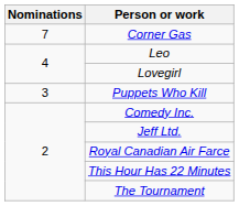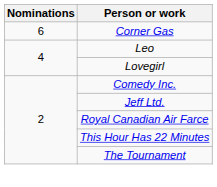Corner Gas | Nominations: 7 -> 6
- row: 3 | Puppets Who Kill
